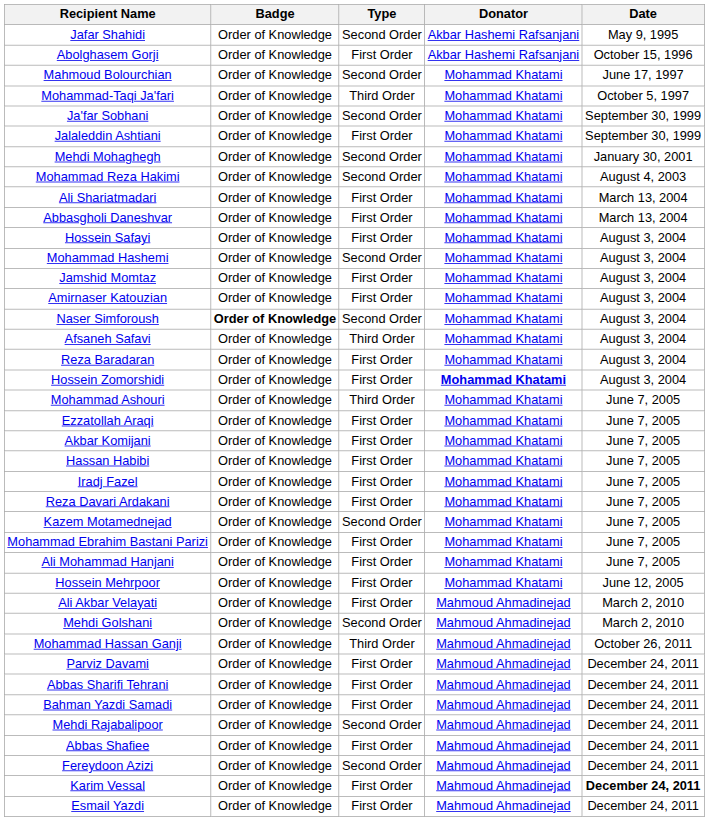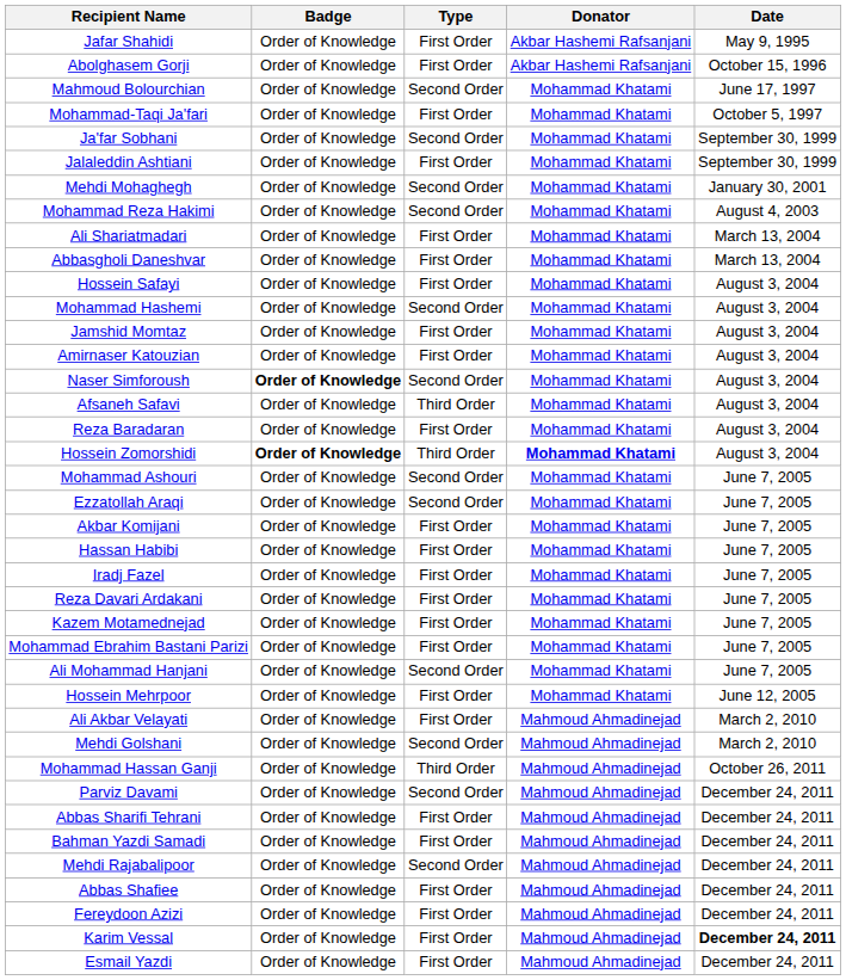Jafar Shahidi | Type: Second Order -> First Order
Mohammad-Taqi Ja'fari | Type: Third Order -> First Order
Hossein Zomorshidi | Badge: normal -> bold
Hossein Zomorshidi | Type: First Order -> Third Order
Mohammad Ashouri | Type: Third Order -> Second Order
Ezzatollah Araqi | Type: First Order -> Second Order
Kazem Motamednejad | Type: Second Order -> First Order
Ali Mohammad Hanjani | Type: First Order -> Second Order
Parviz Davami | Type: First Order -> Second Order
Fereydoon Azizi | Type: Second Order -> First Order
